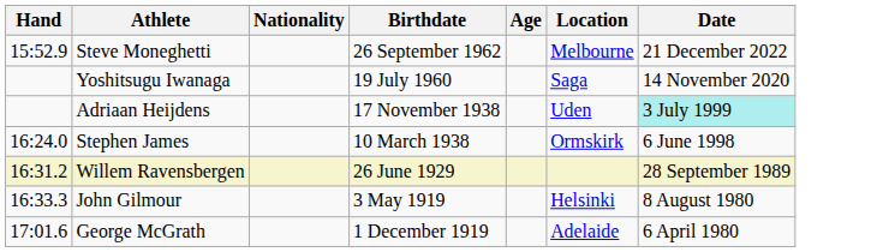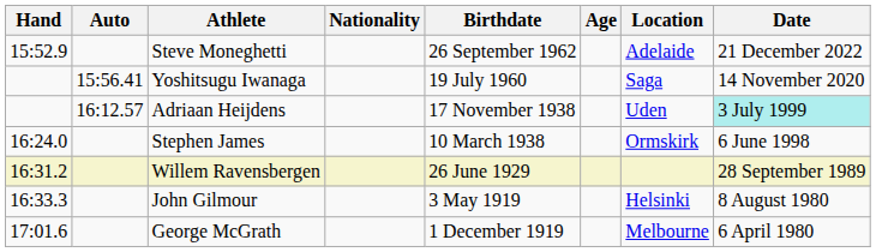+ column: Auto | 15:56.41 | 16:12.57
Steve Moneghetti | Location: Melbourne -> Adelaide
George McGrath | Location: Adelaide -> Melbourne
